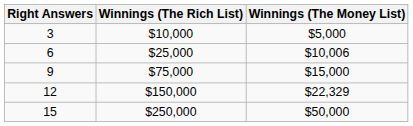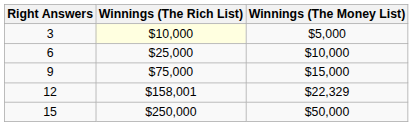3 | Winnings (The Rich List): no background -> lightyellow background
6 | Winnings (The Money List): $10,006 -> $10,000
12 | Winnings (The Rich List): $150,000 -> $158,001
